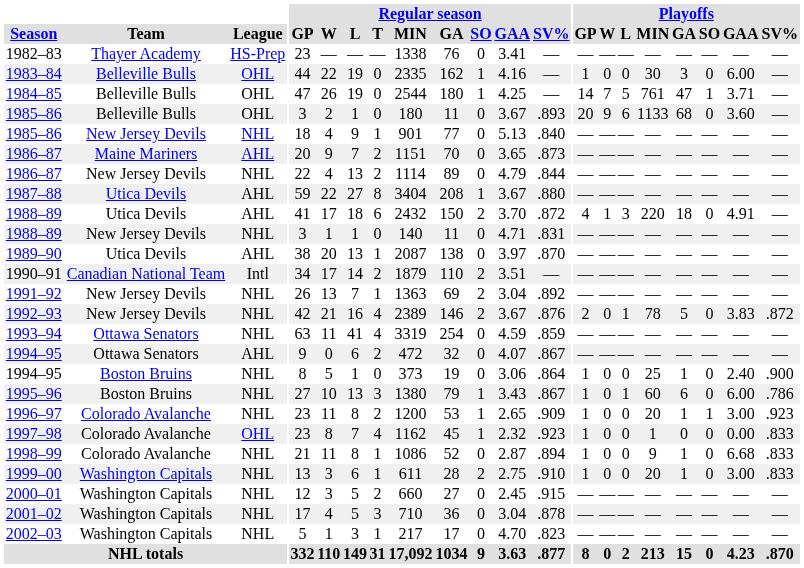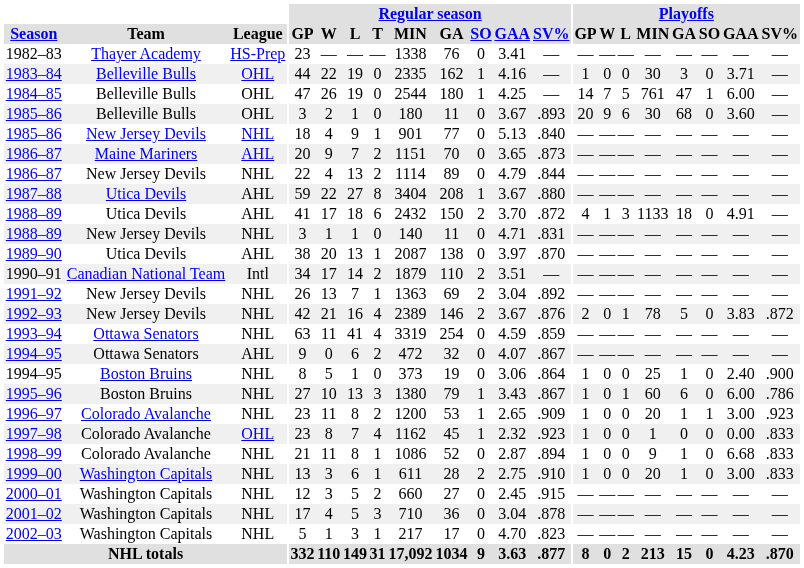1983–84 | Playoffs / GAA: 6.00 -> 3.71
1984–85 | Playoffs / GAA: 3.71 -> 6.00
1985–86 / Belleville Bulls | Playoffs / MIN: 1133 -> 30
1988–89 / Utica Devils | Playoffs / MIN: 220 -> 1133
